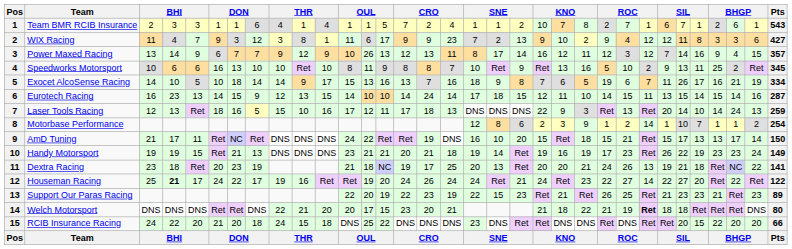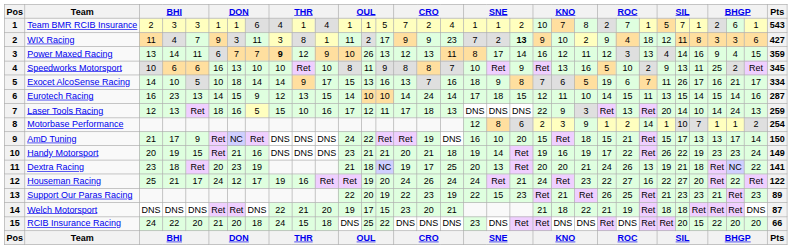Team BMR RCIB Insurance | column 27: 6 -> 5
WIX Racing | column 8: 12 -> 11
WIX Racing | column 13: 6 -> 2
WIX Racing | column 20: normal -> bold
WIX Racing | column 26: 12 -> 18
Power Maxed Racing | column 5: 9 -> 11
Power Maxed Racing | column 9: normal -> bold
Power Maxed Racing | column 26: 12 -> 13
Power Maxed Racing | column 27: 7 -> 4
Power Maxed Racing | Pts: 357 -> 359
Exocet AlcoSense Racing | column 32: 19 -> 17
AmD Tuning | column 5: 11 -> 9
Handy Motorsport | column 3: 19 -> 20
Handy Motorsport | column 8: 13 -> 16
Handy Motorsport | column 25: 23 -> 22
Houseman Racing | column 4: bold -> normal
Houseman Racing | column 7: 22 -> 12
Houseman Racing | column 26: 14 -> 16
Welch Motorsport | column 12: 20 -> 19
Welch Motorsport | column 26: bold -> normal
Welch Motorsport | Pts: 80 -> 87
